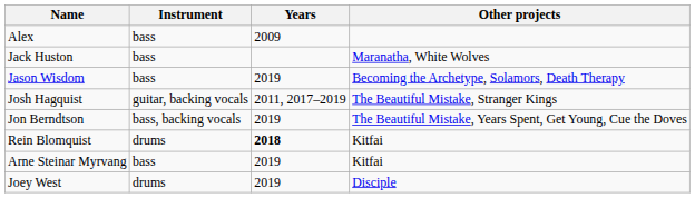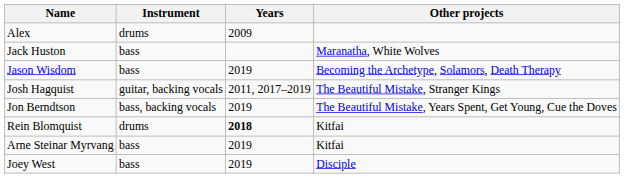Alex | Instrument: bass -> drums
Joey West | Instrument: drums -> bass
